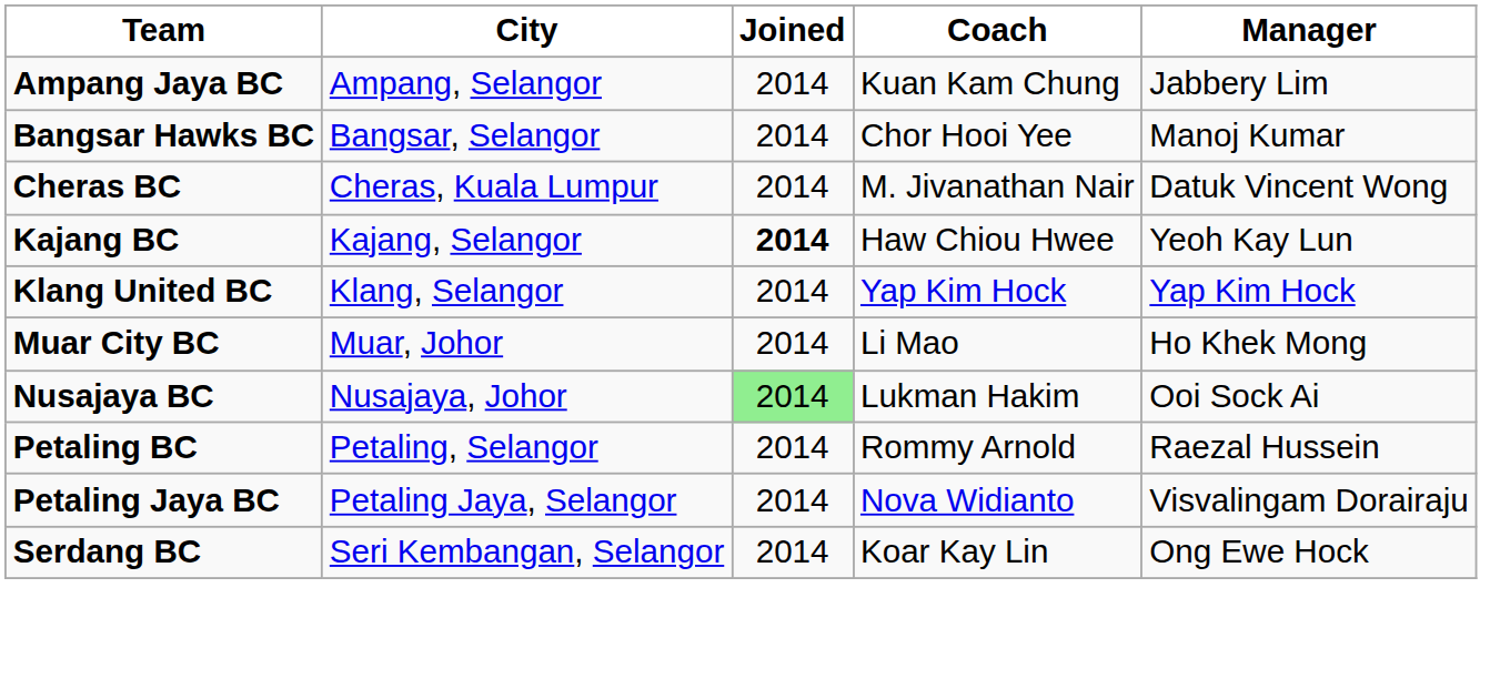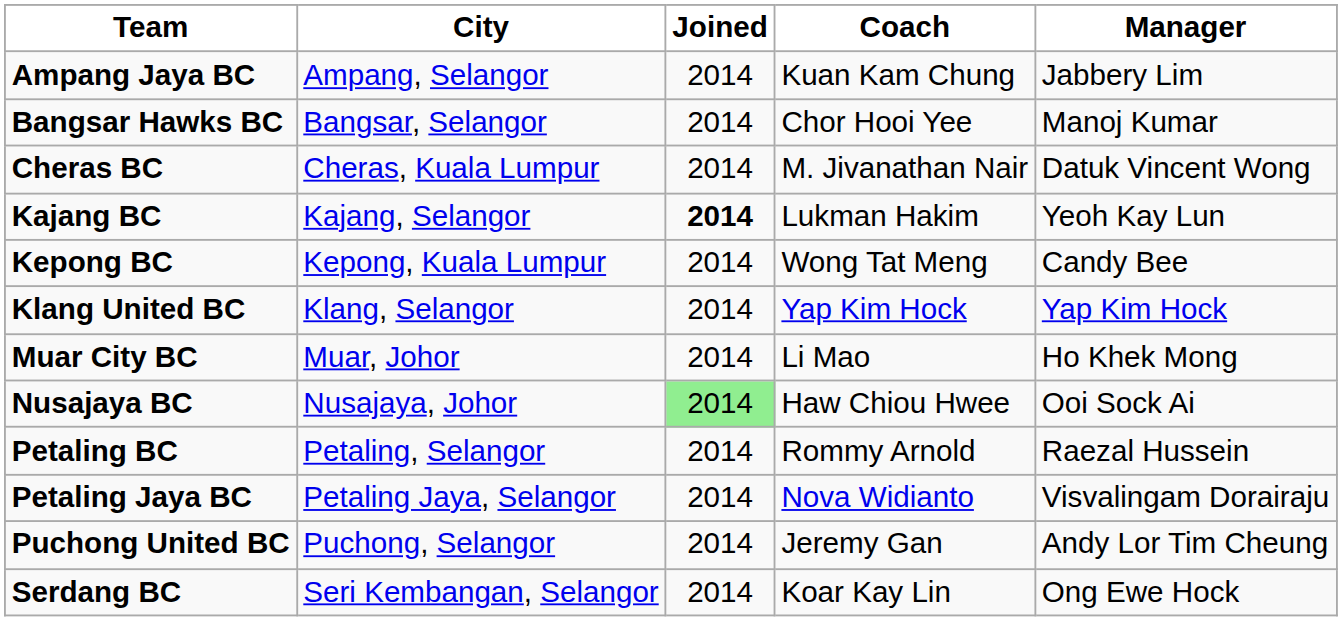Kajang BC | Coach: Haw Chiou Hwee -> Lukman Hakim
+ row: Kepong BC | Kepong, Kuala Lumpur | 2014 | Wong Tat Meng | Candy Bee
Nusajaya BC | Coach: Lukman Hakim -> Haw Chiou Hwee
+ row: Puchong United BC | Puchong, Selangor | 2014 | Jeremy Gan | Andy Lor Tim Cheung
